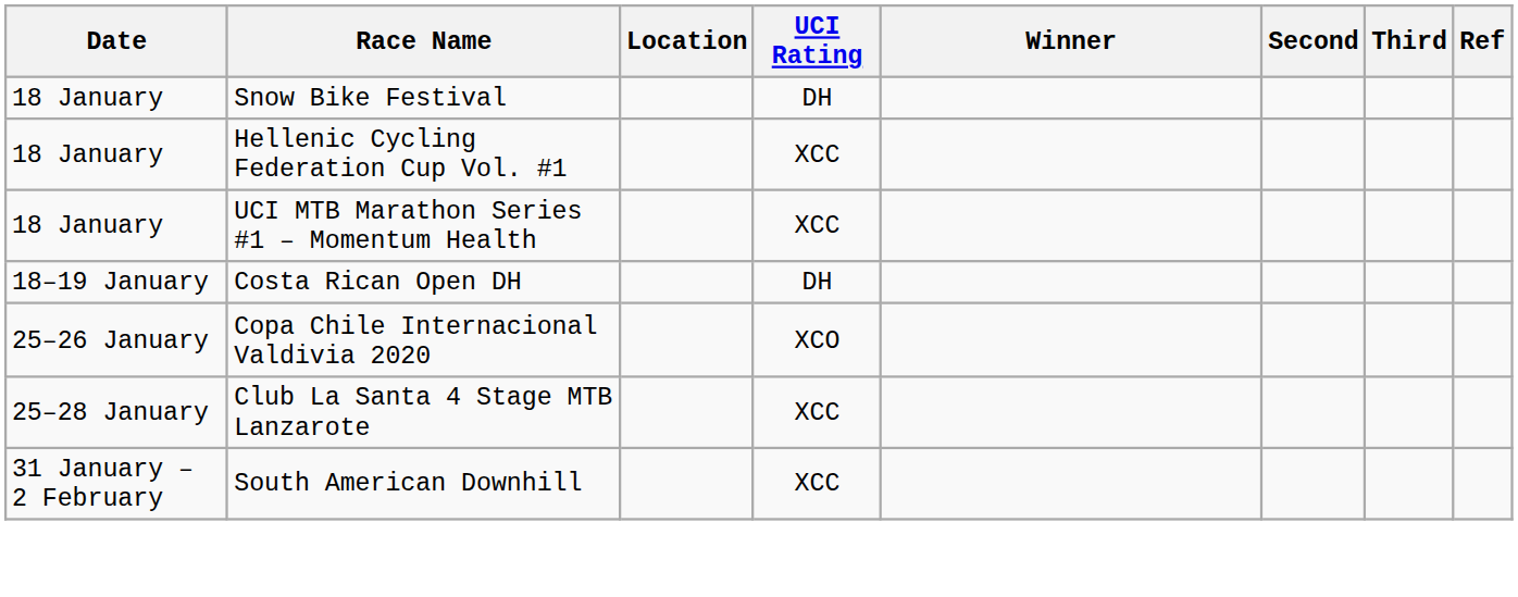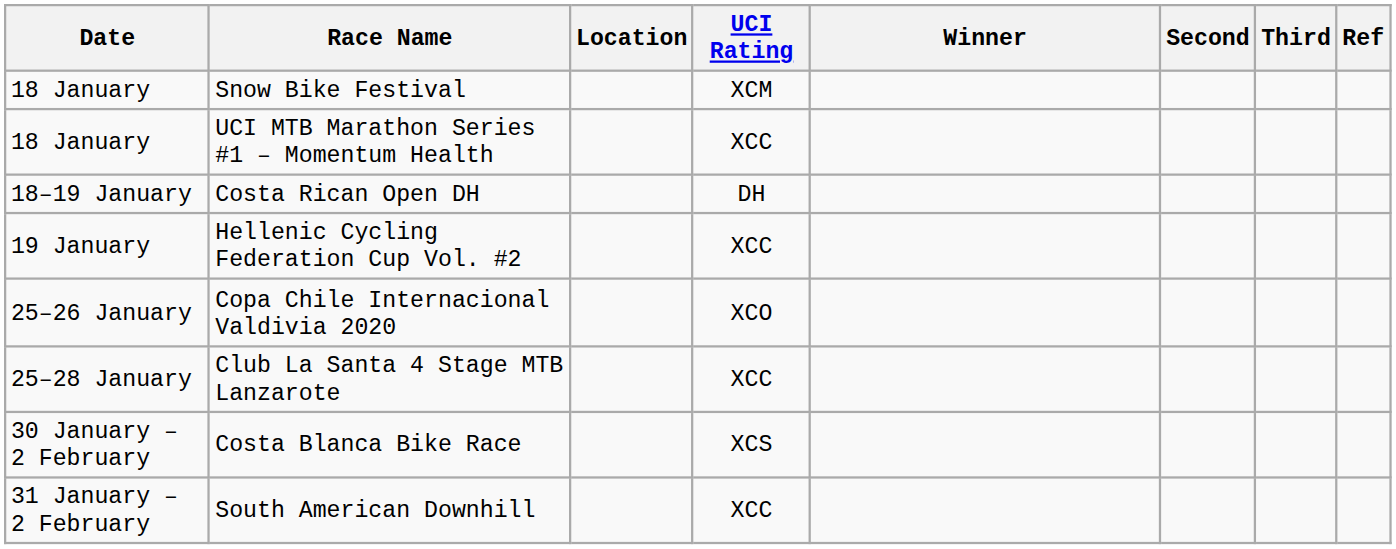Snow Bike Festival | UCI Rating: DH -> XCM
- row: 18 January | Hellenic Cycling Federation Cup Vol. #1 | XCC
+ row: 19 January | Hellenic Cycling Federation Cup Vol. #2 | XCC
+ row: 30 January – 2 February | Costa Blanca Bike Race | XCS
